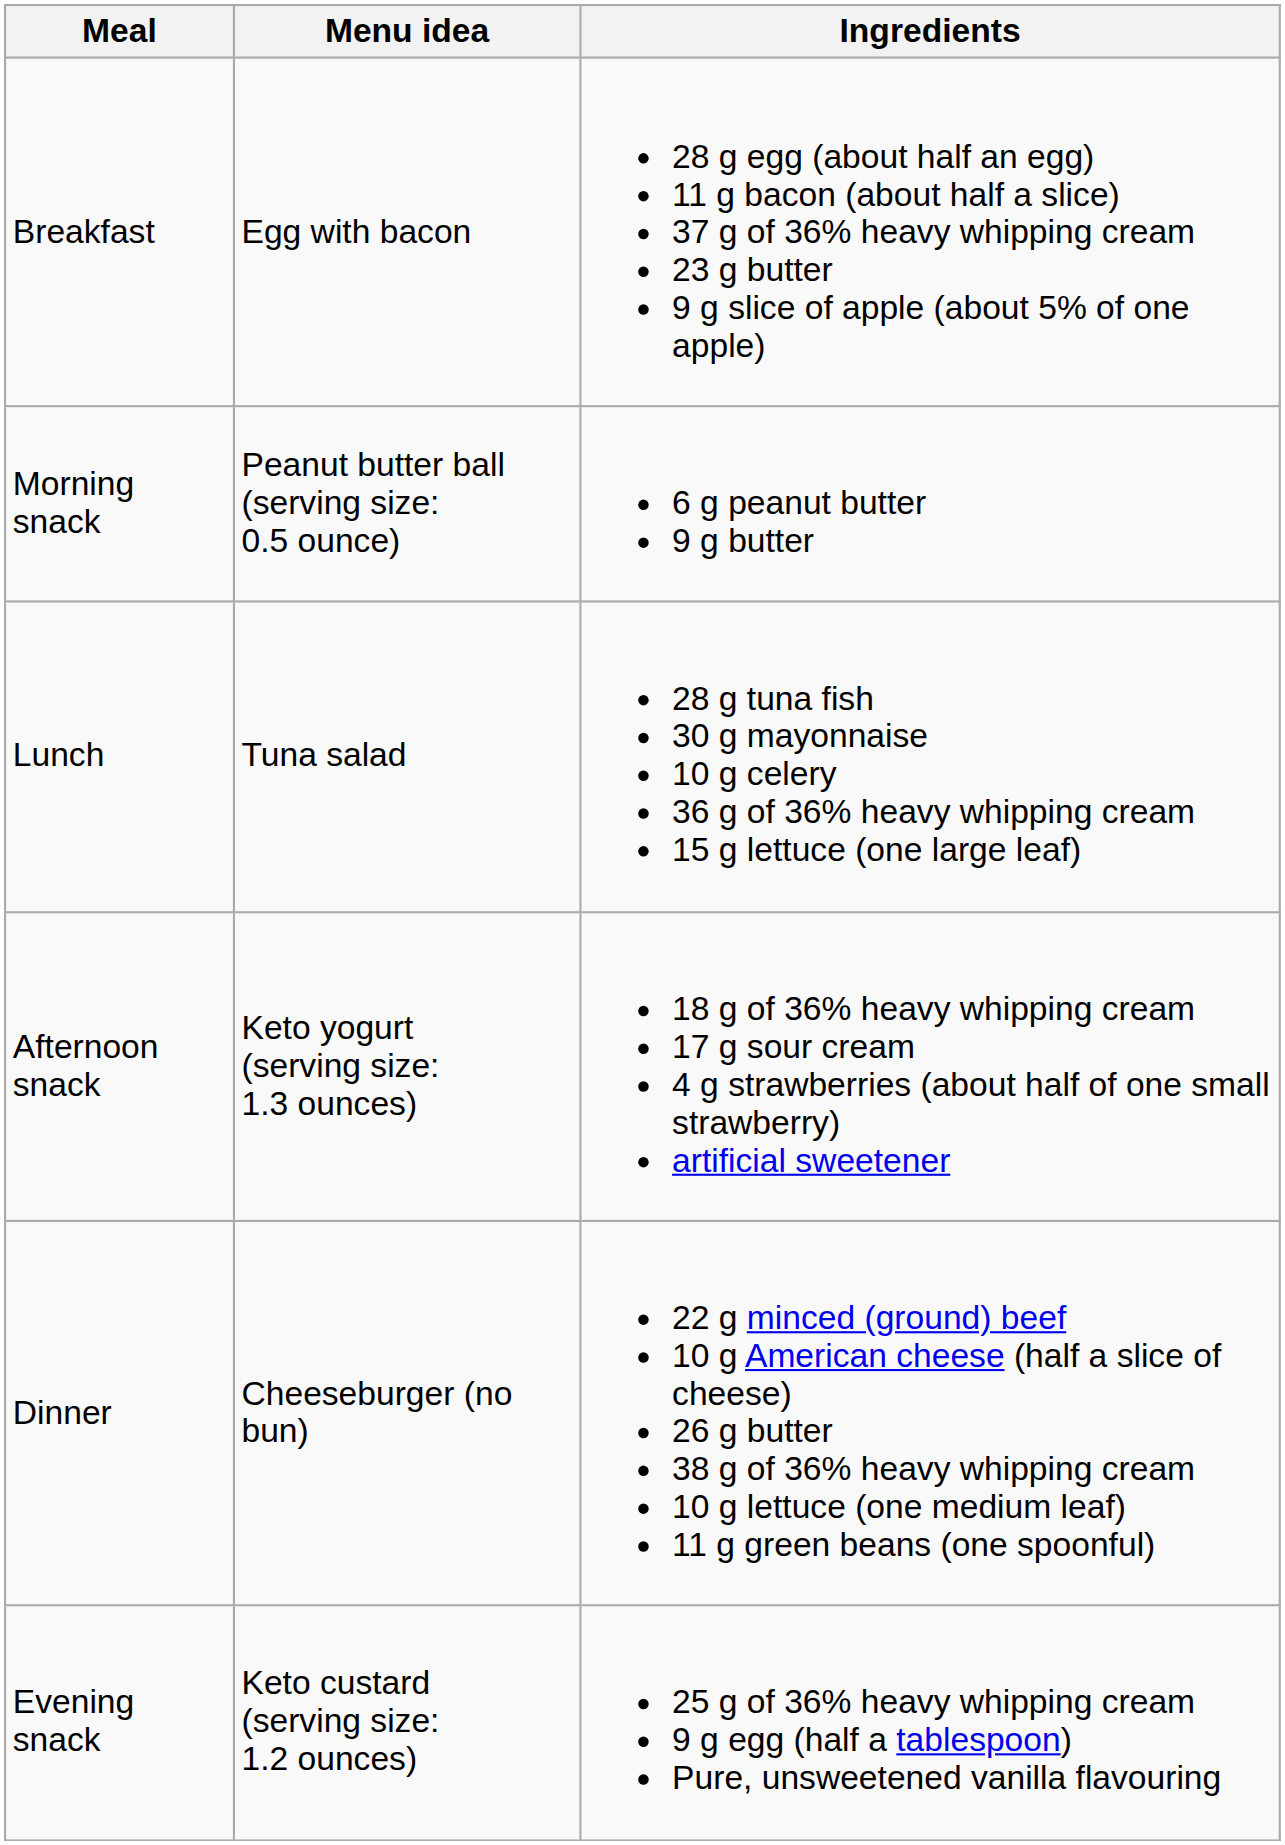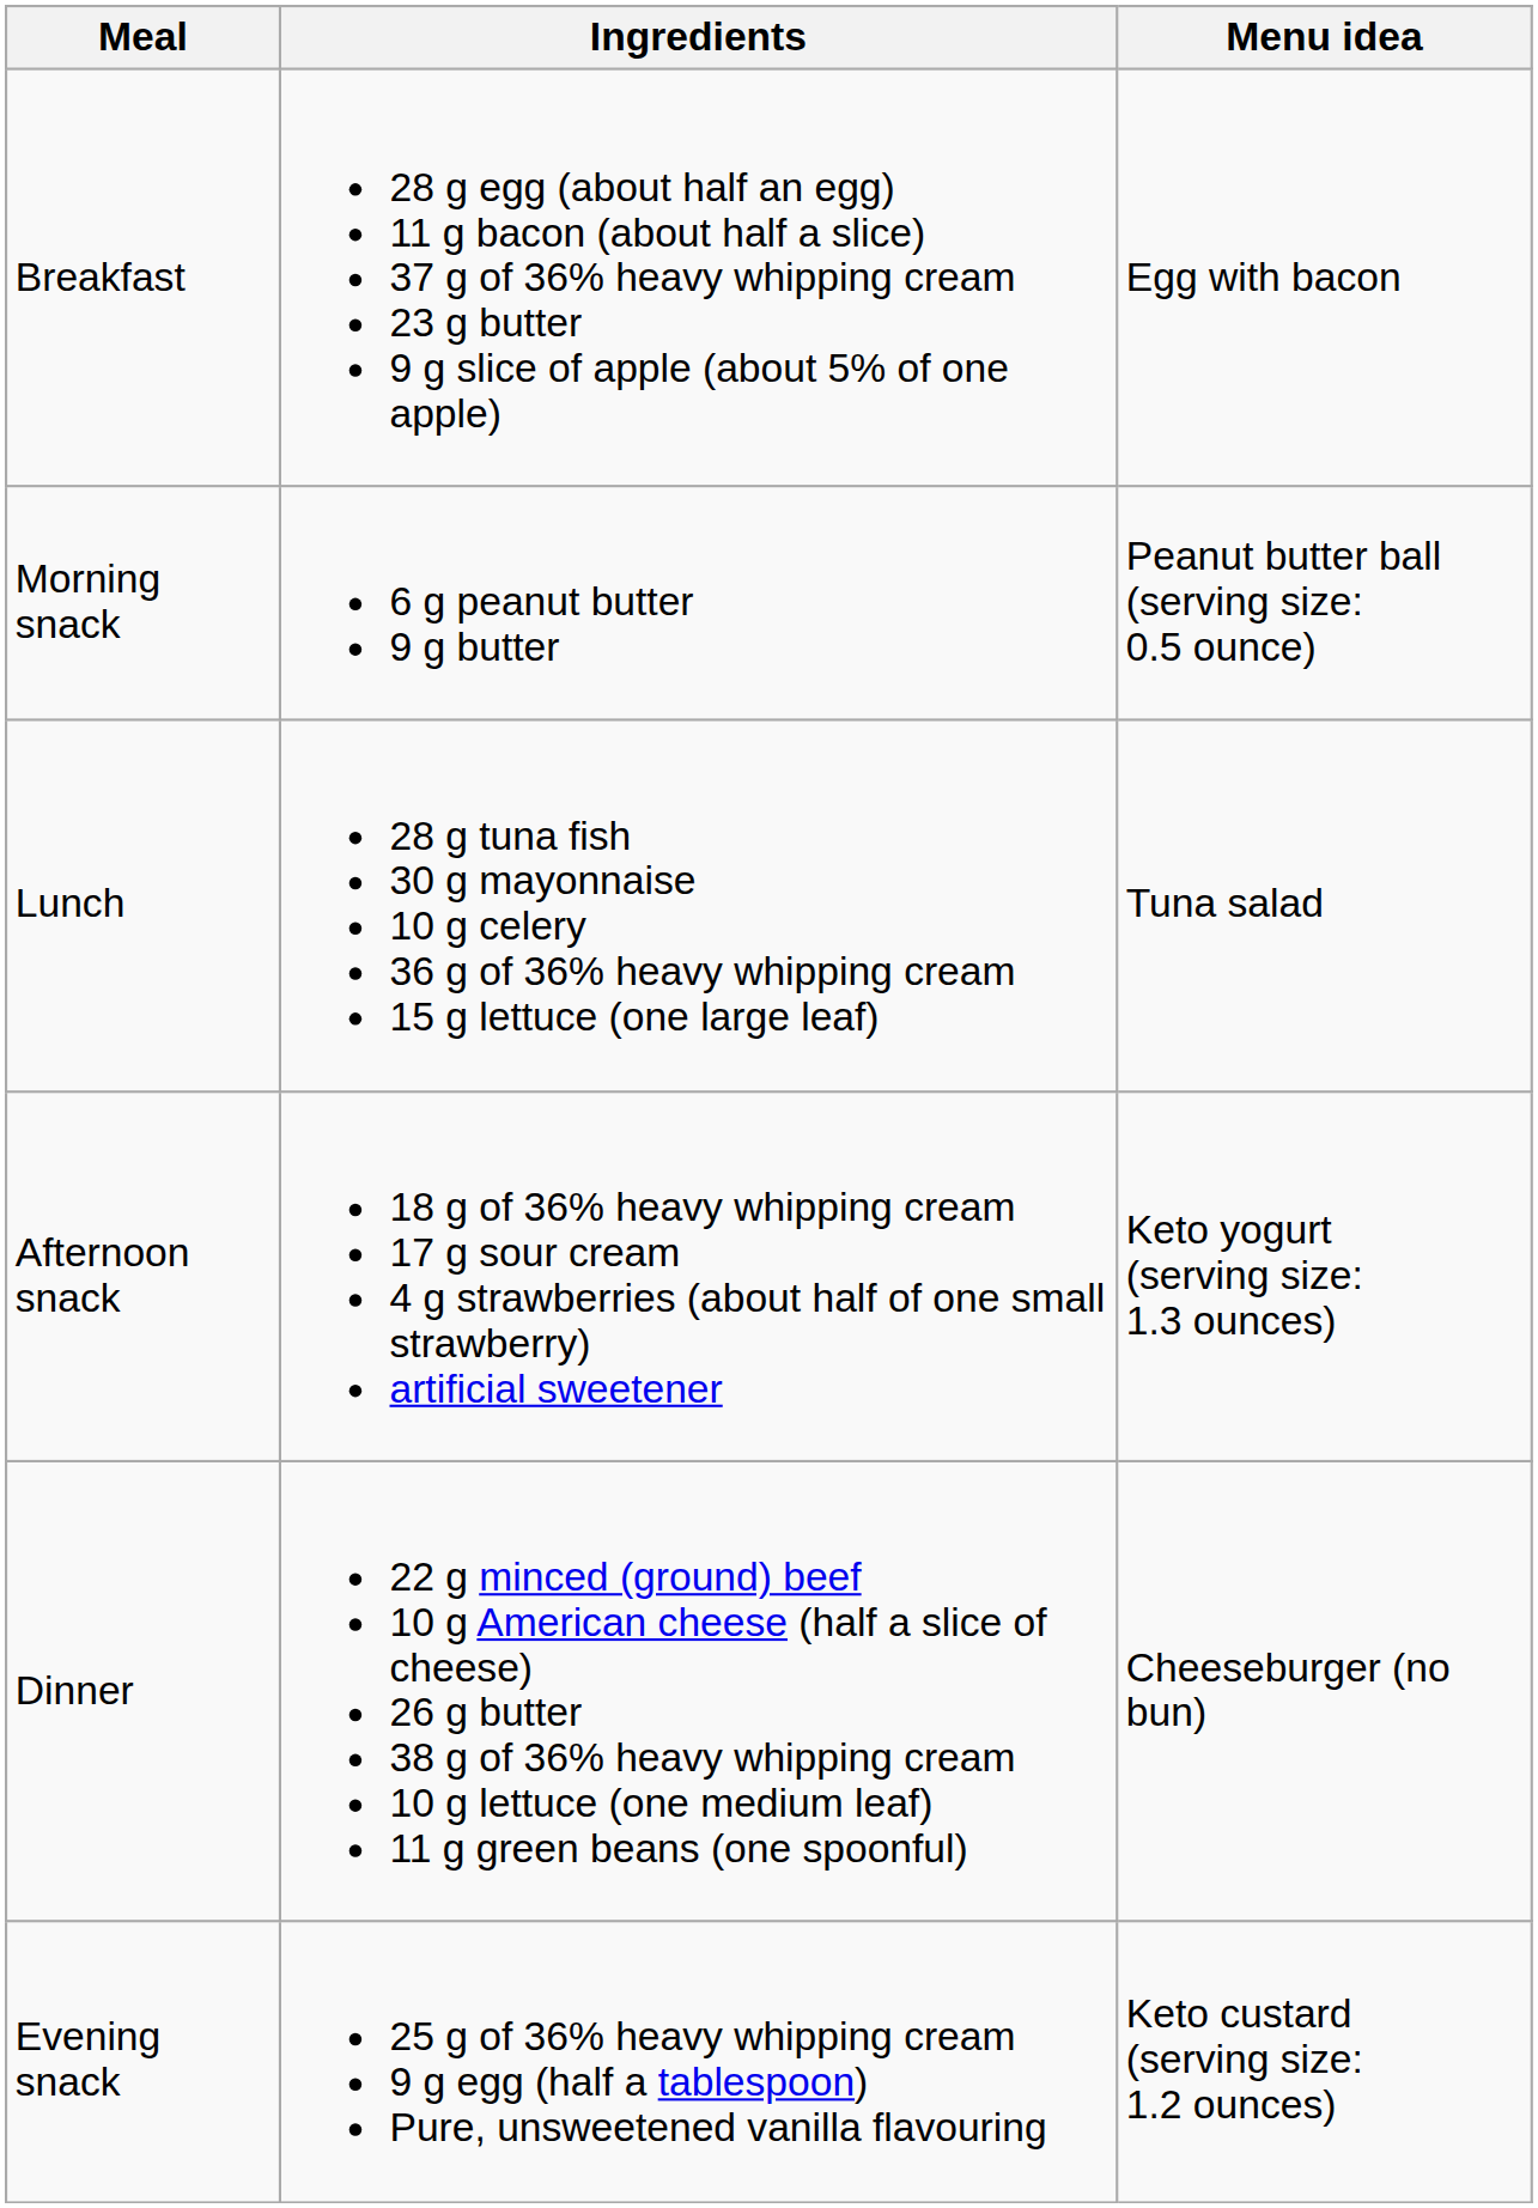columns swapped: Menu idea <-> Ingredients
